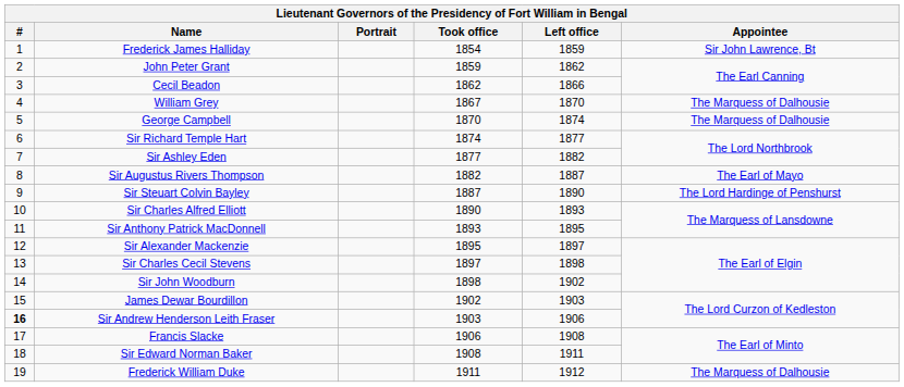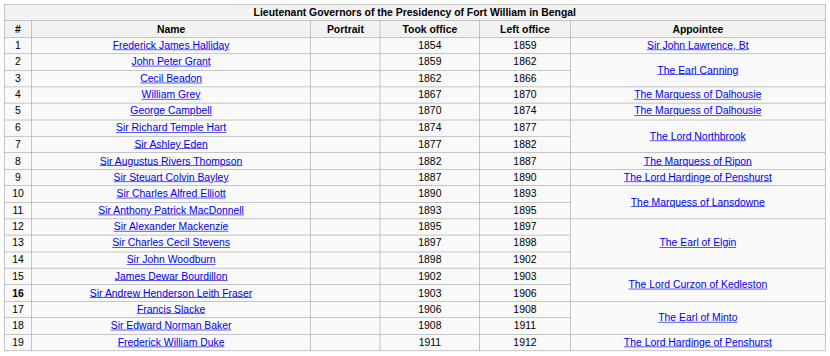Sir Augustus Rivers Thompson | Appointee: The Earl of Mayo -> The Marquess of Ripon
Frederick William Duke | Appointee: The Marquess of Dalhousie -> The Lord Hardinge of Penshurst
